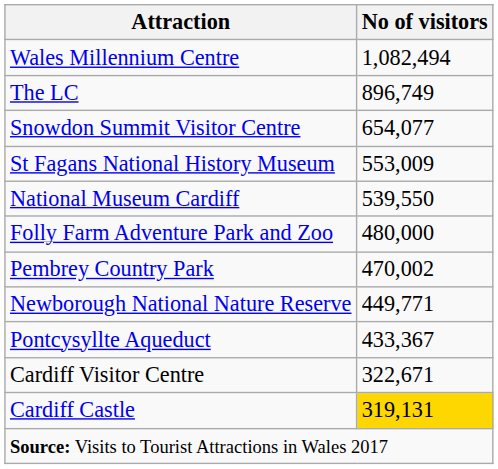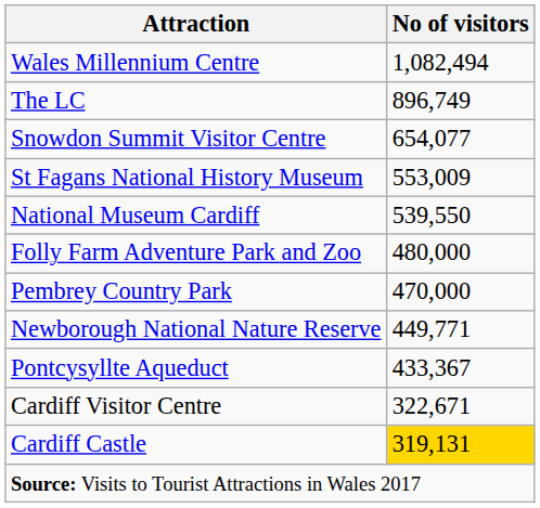Pembrey Country Park | No of visitors: 470,002 -> 470,000
